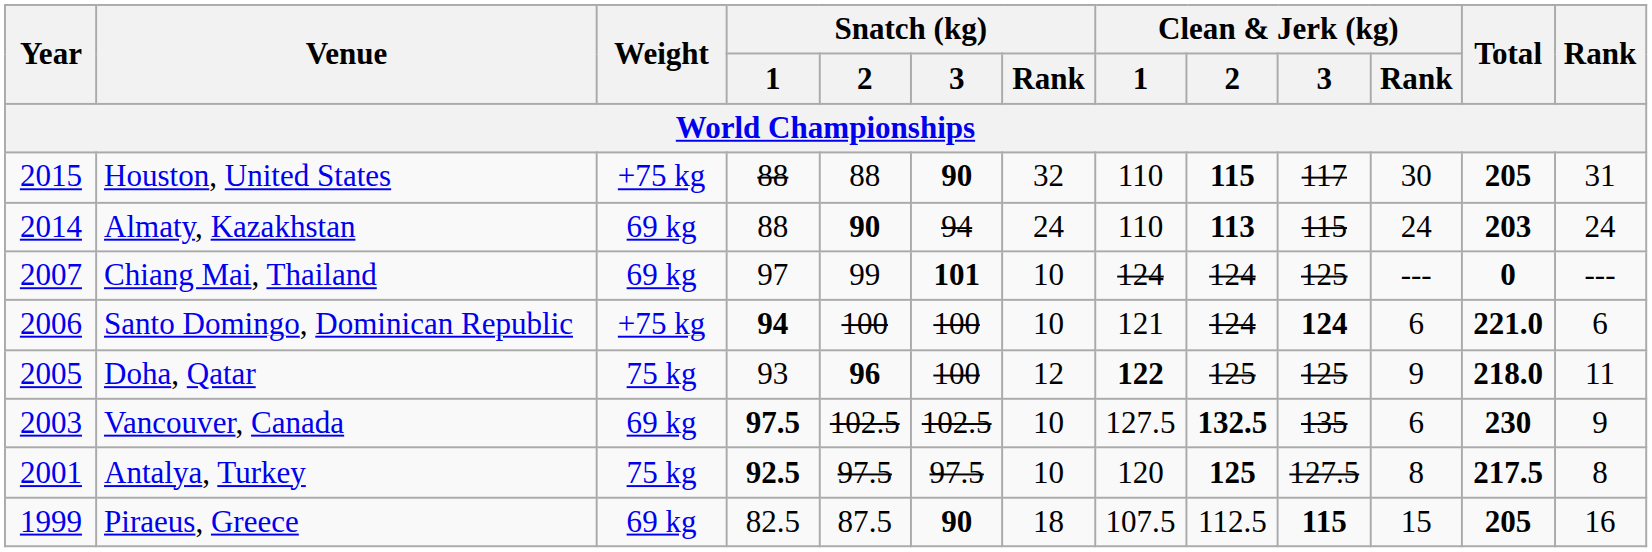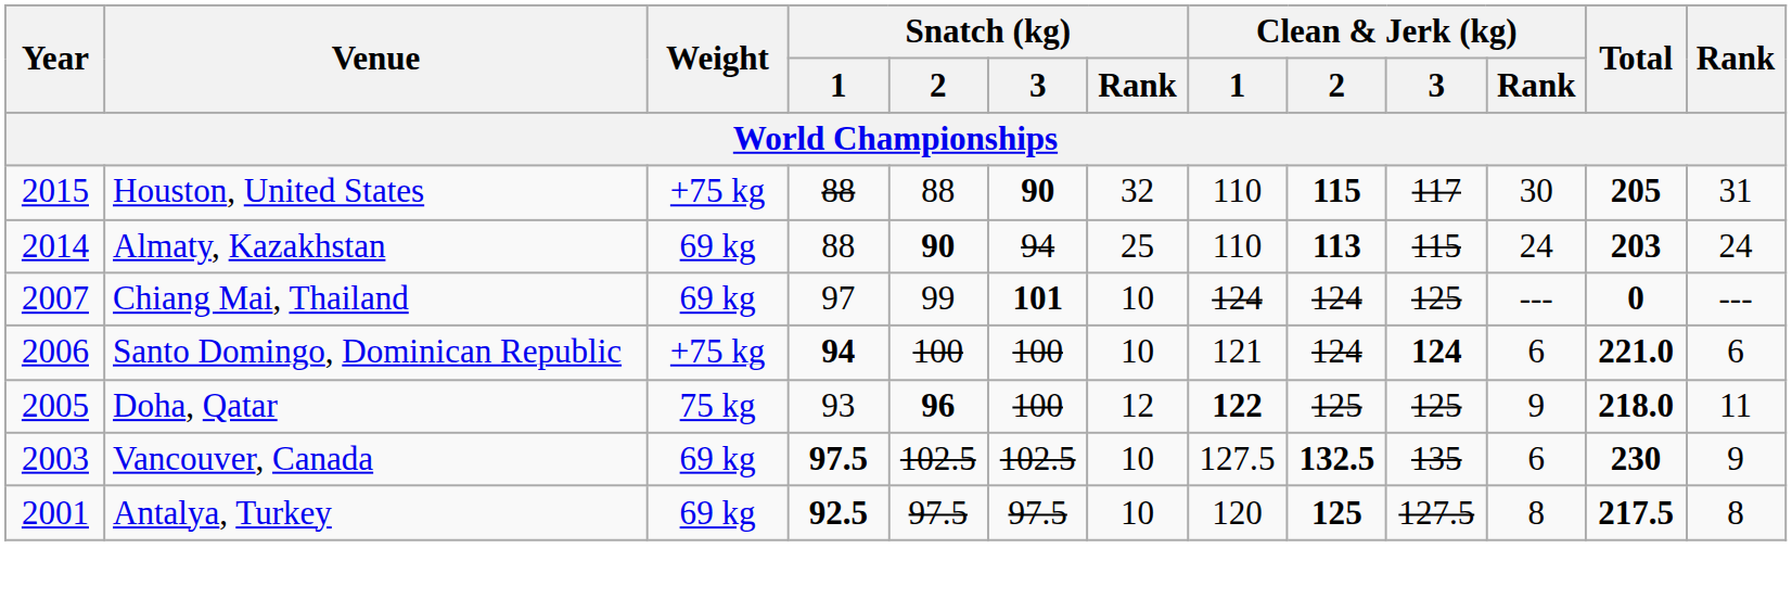Almaty, Kazakhstan | Snatch (kg) / Rank: 24 -> 25
Antalya, Turkey | Weight: 75 kg -> 69 kg
- row: 1999 | Piraeus, Greece | 69 kg | 82.5 | 87.5 | 90 | 18 | 107.5 | 112.5 | 115 | 15 | 205 | 16
